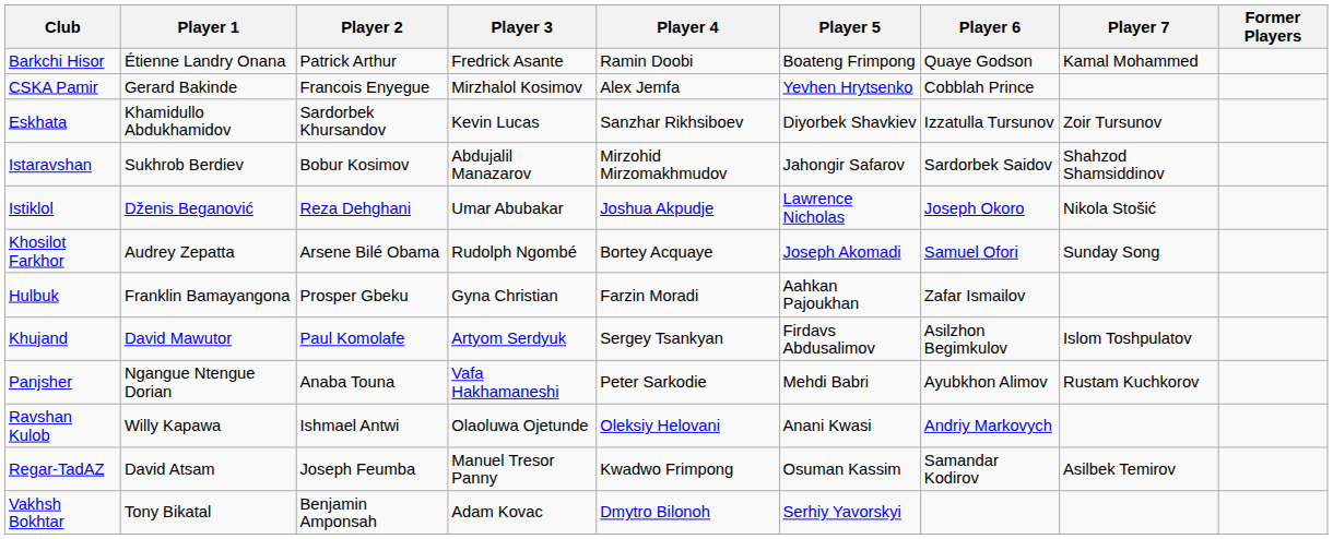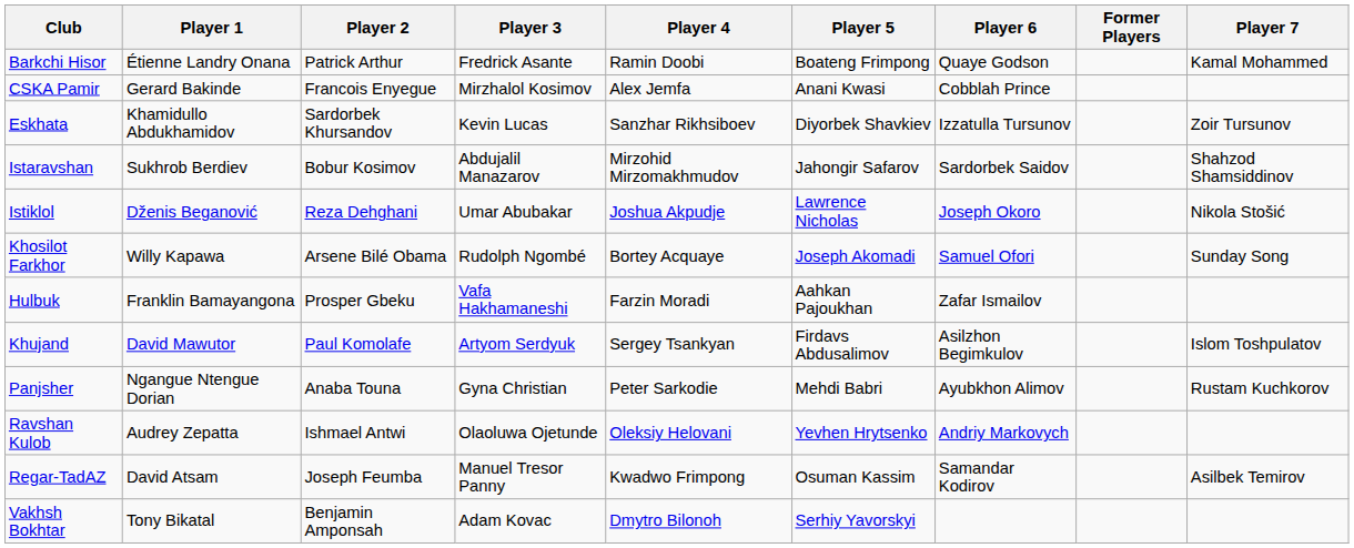columns swapped: Player 7 <-> Former Players
CSKA Pamir | Player 5: Yevhen Hrytsenko -> Anani Kwasi
Khosilot Farkhor | Player 1: Audrey Zepatta -> Willy Kapawa
Hulbuk | Player 3: Gyna Christian -> Vafa Hakhamaneshi
Panjsher | Player 3: Vafa Hakhamaneshi -> Gyna Christian
Ravshan Kulob | Player 1: Willy Kapawa -> Audrey Zepatta
Ravshan Kulob | Player 5: Anani Kwasi -> Yevhen Hrytsenko
